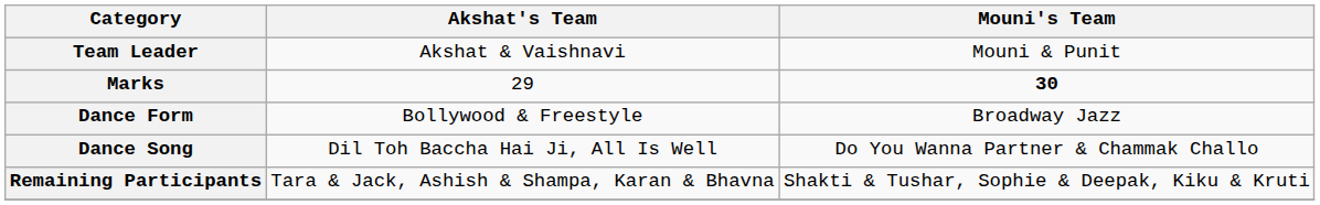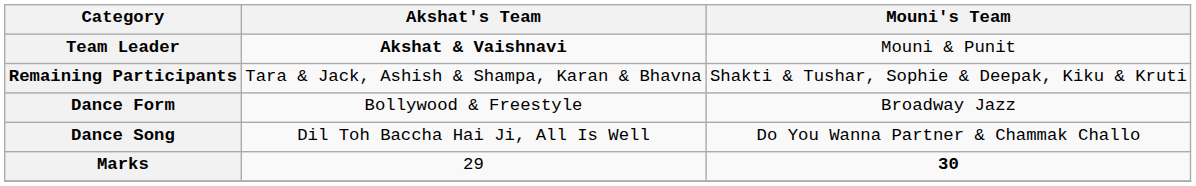Team Leader | Akshat's Team: normal -> bold
rows swapped: Remaining Participants <-> Marks
